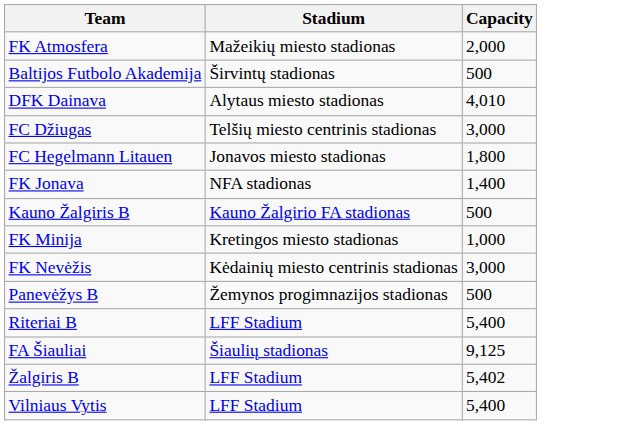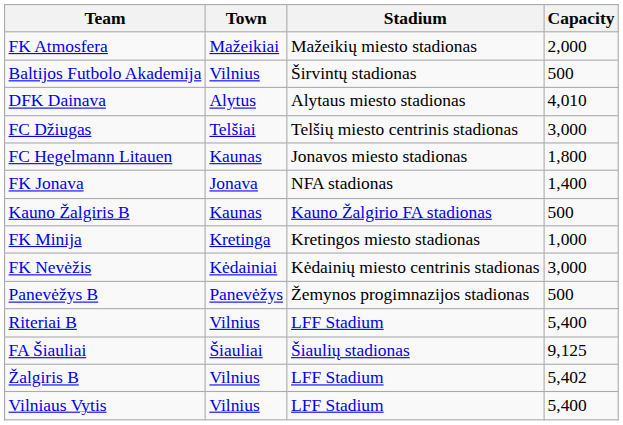+ column: Town | Mažeikiai | Vilnius | Alytus | Telšiai | Kaunas | Jonava | Kaunas | Kretinga | Kėdainiai | Panevėžys | Vilnius | Šiauliai | Vilnius | Vilnius
